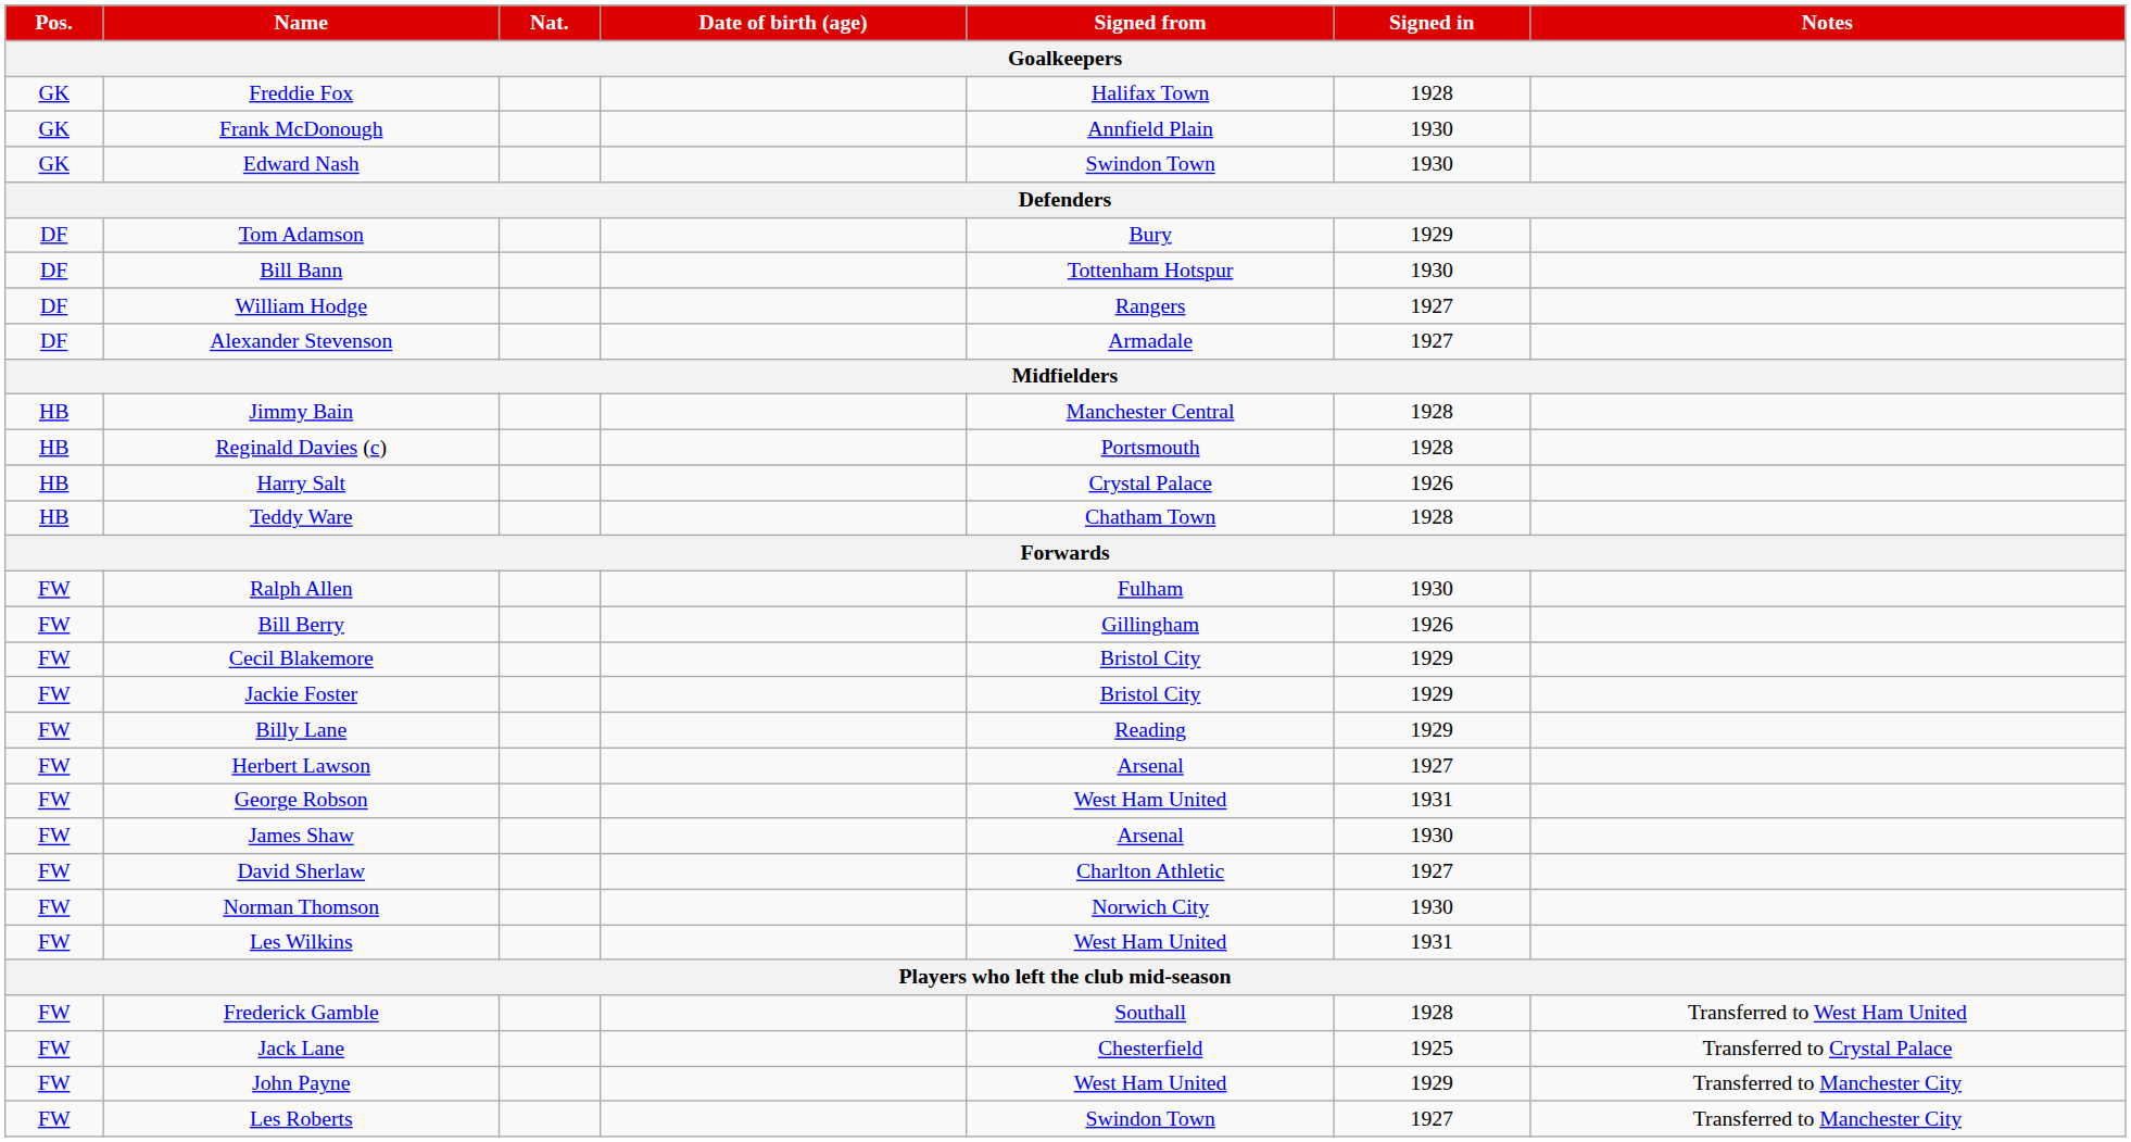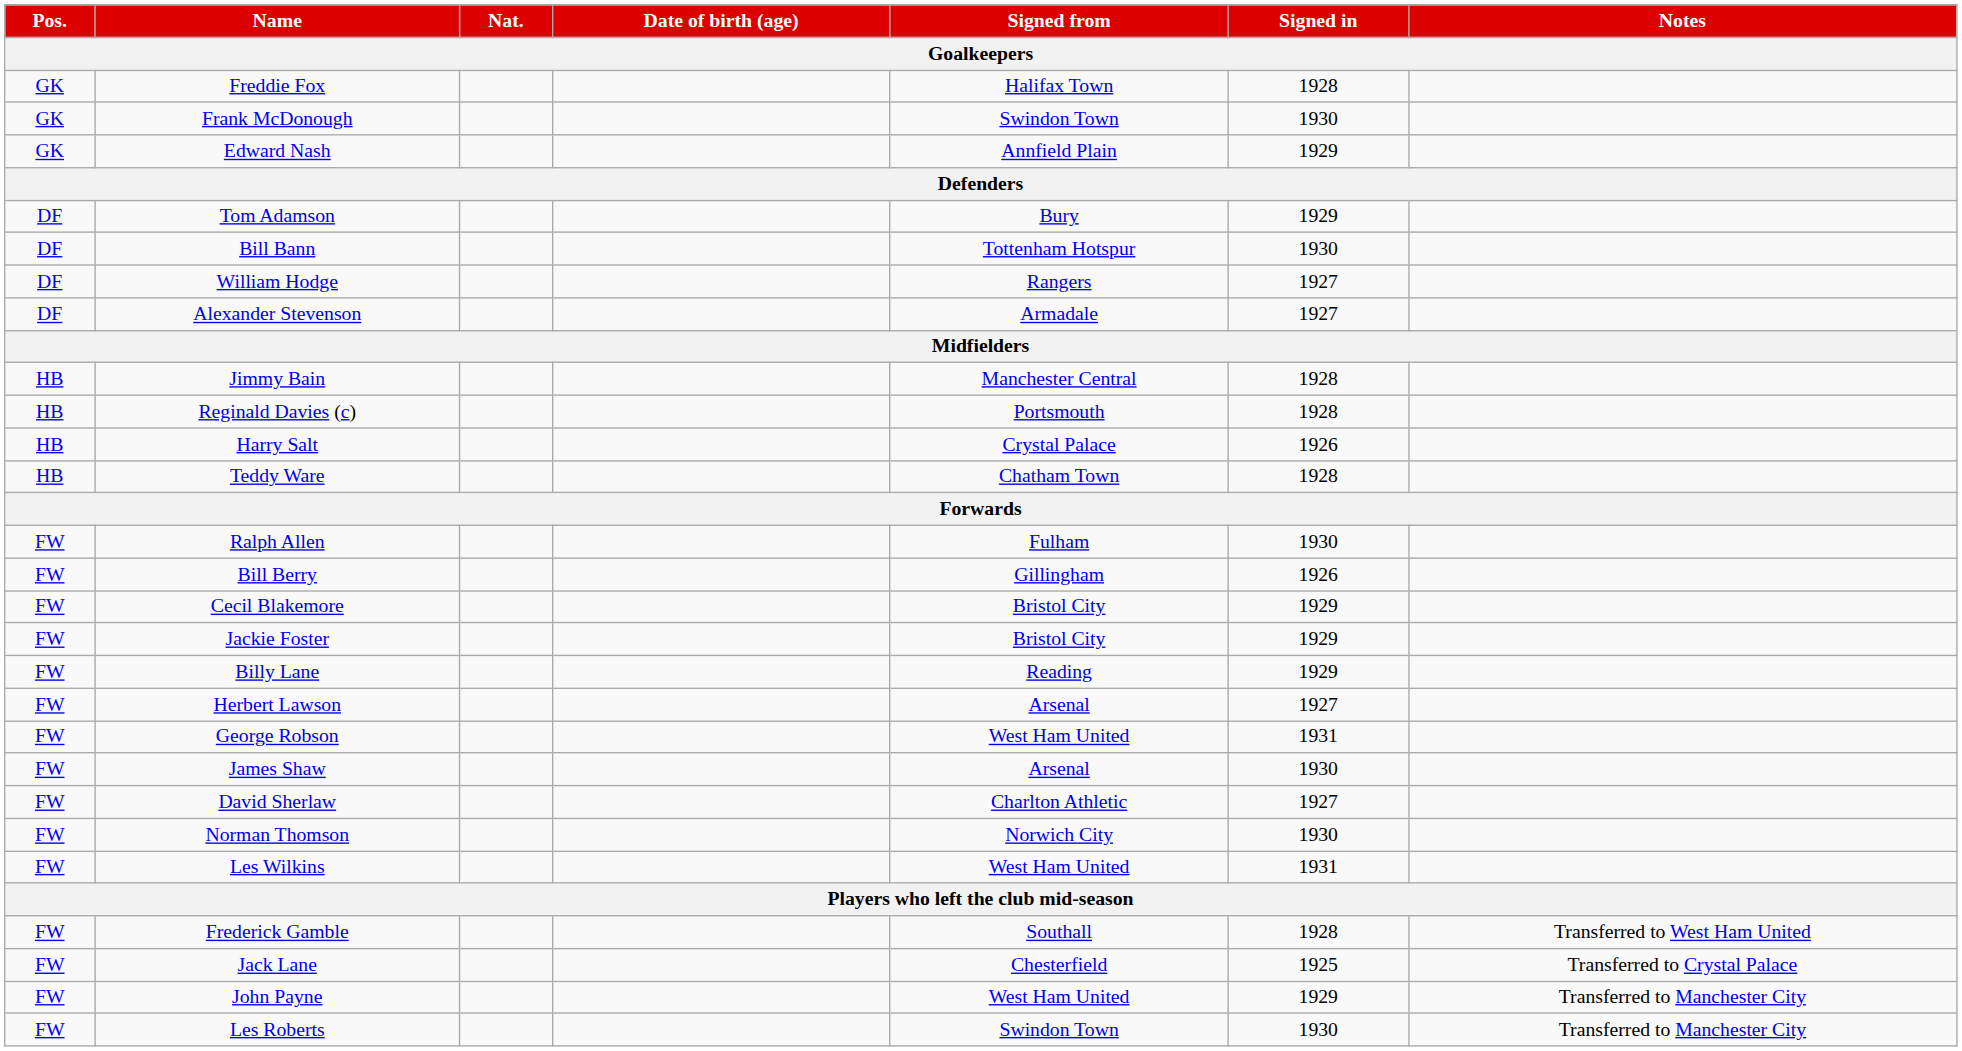Frank McDonough | Signed from: Annfield Plain -> Swindon Town
Edward Nash | Signed from: Swindon Town -> Annfield Plain
Edward Nash | Signed in: 1930 -> 1929
Les Roberts | Signed in: 1927 -> 1930
